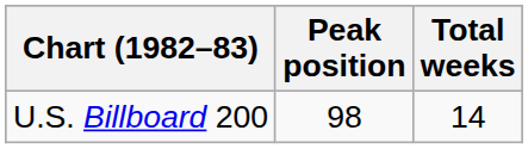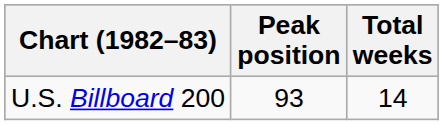U.S. Billboard 200 | Peak position: 98 -> 93
